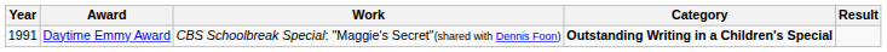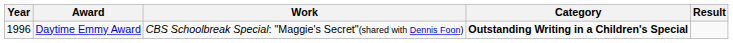Daytime Emmy Award | Year: 1991 -> 1996
